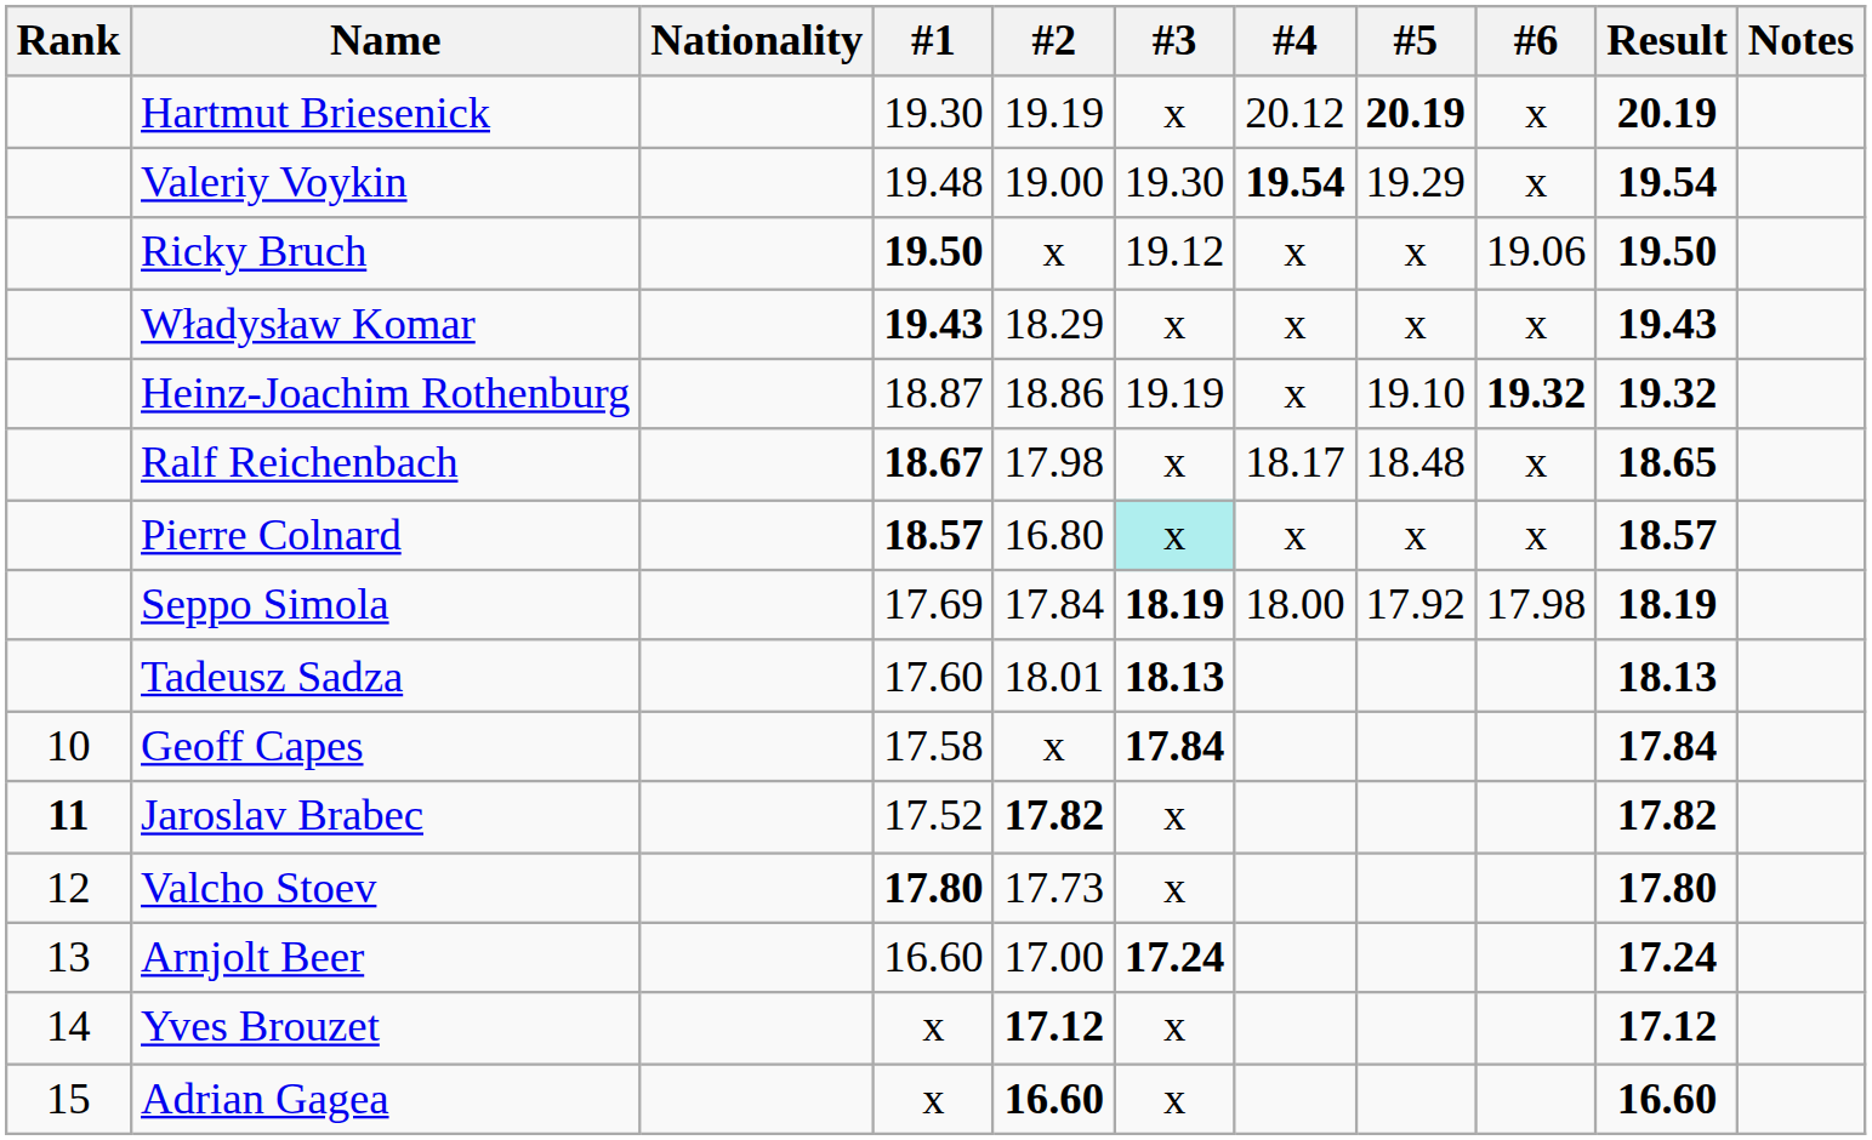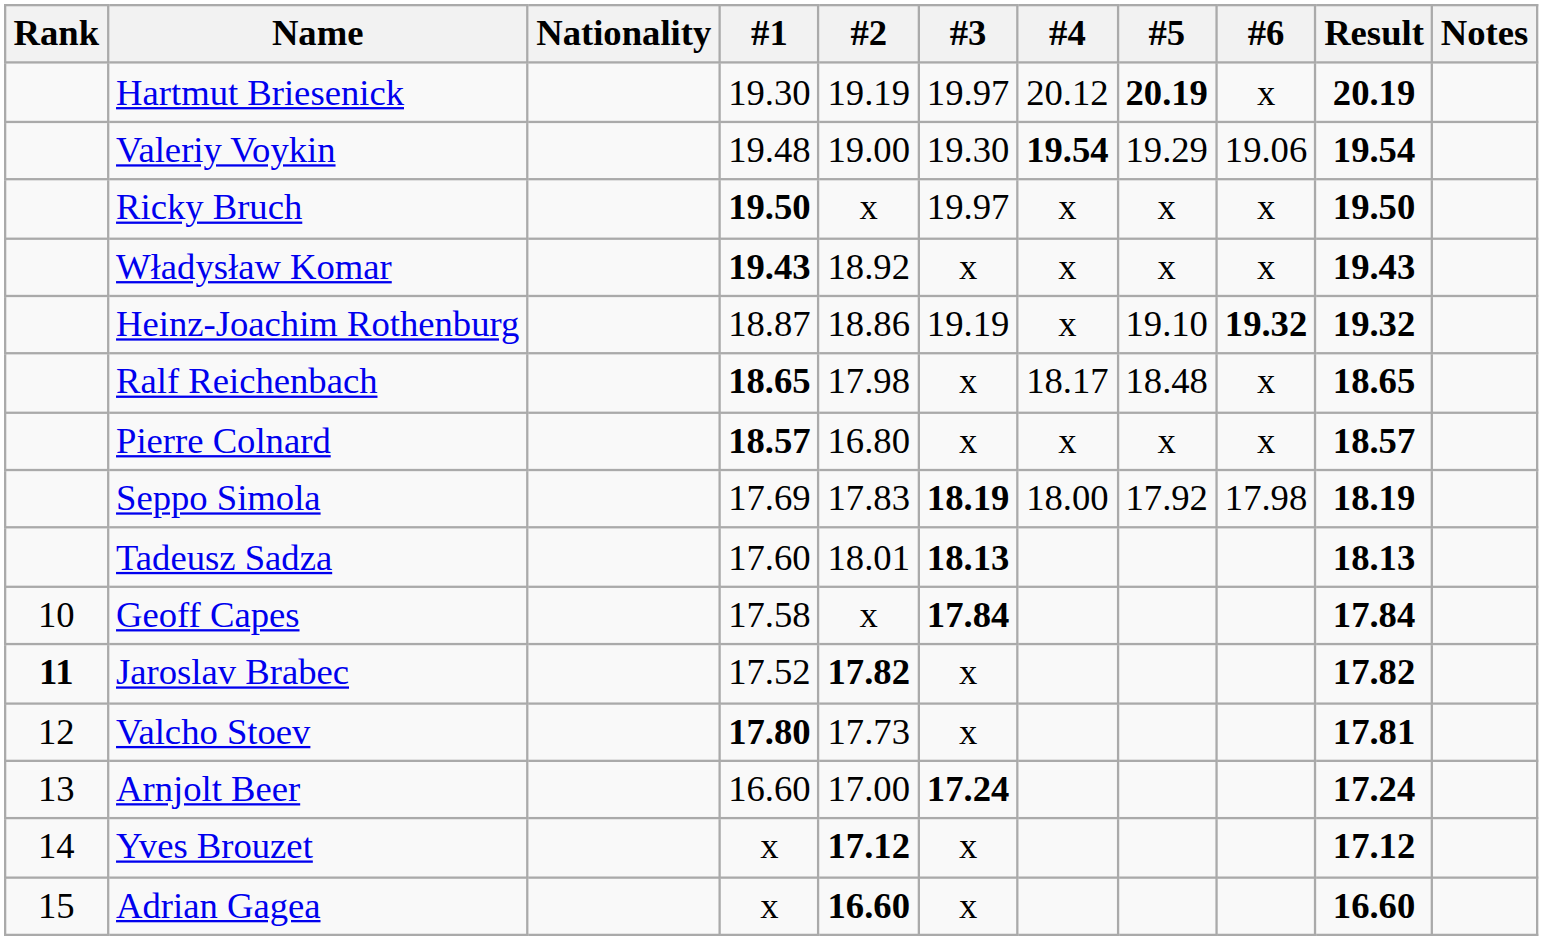Hartmut Briesenick | #3: x -> 19.97
Valeriy Voykin | #6: x -> 19.06
Ricky Bruch | #3: 19.12 -> 19.97
Ricky Bruch | #6: 19.06 -> x
Władysław Komar | #2: 18.29 -> 18.92
Ralf Reichenbach | #1: 18.67 -> 18.65
Pierre Colnard | #3: paleturquoise background -> no background
Seppo Simola | #2: 17.84 -> 17.83
Valcho Stoev | Result: 17.80 -> 17.81
